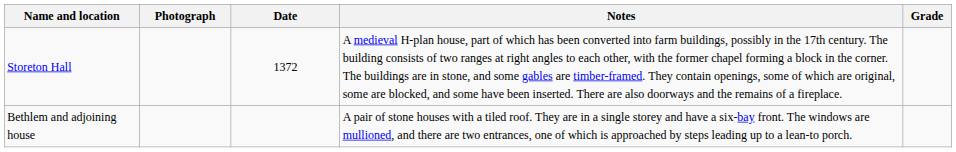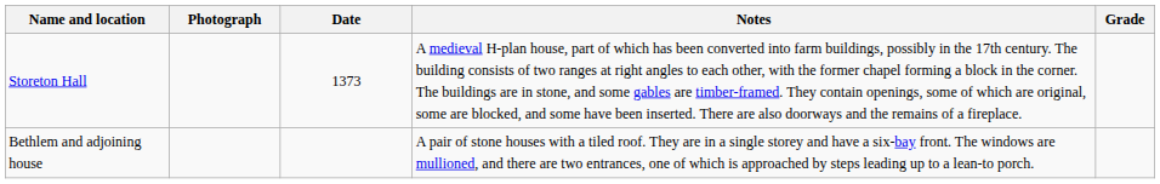Storeton Hall | Date: 1372 -> 1373
